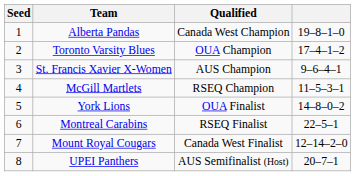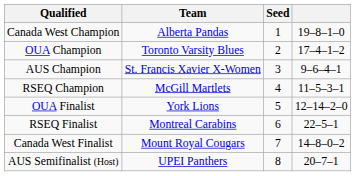columns swapped: Seed <-> Qualified
York Lions | column 4: 14–8–0–2 -> 12–14–2–0
Mount Royal Cougars | column 4: 12–14–2–0 -> 14–8–0–2
